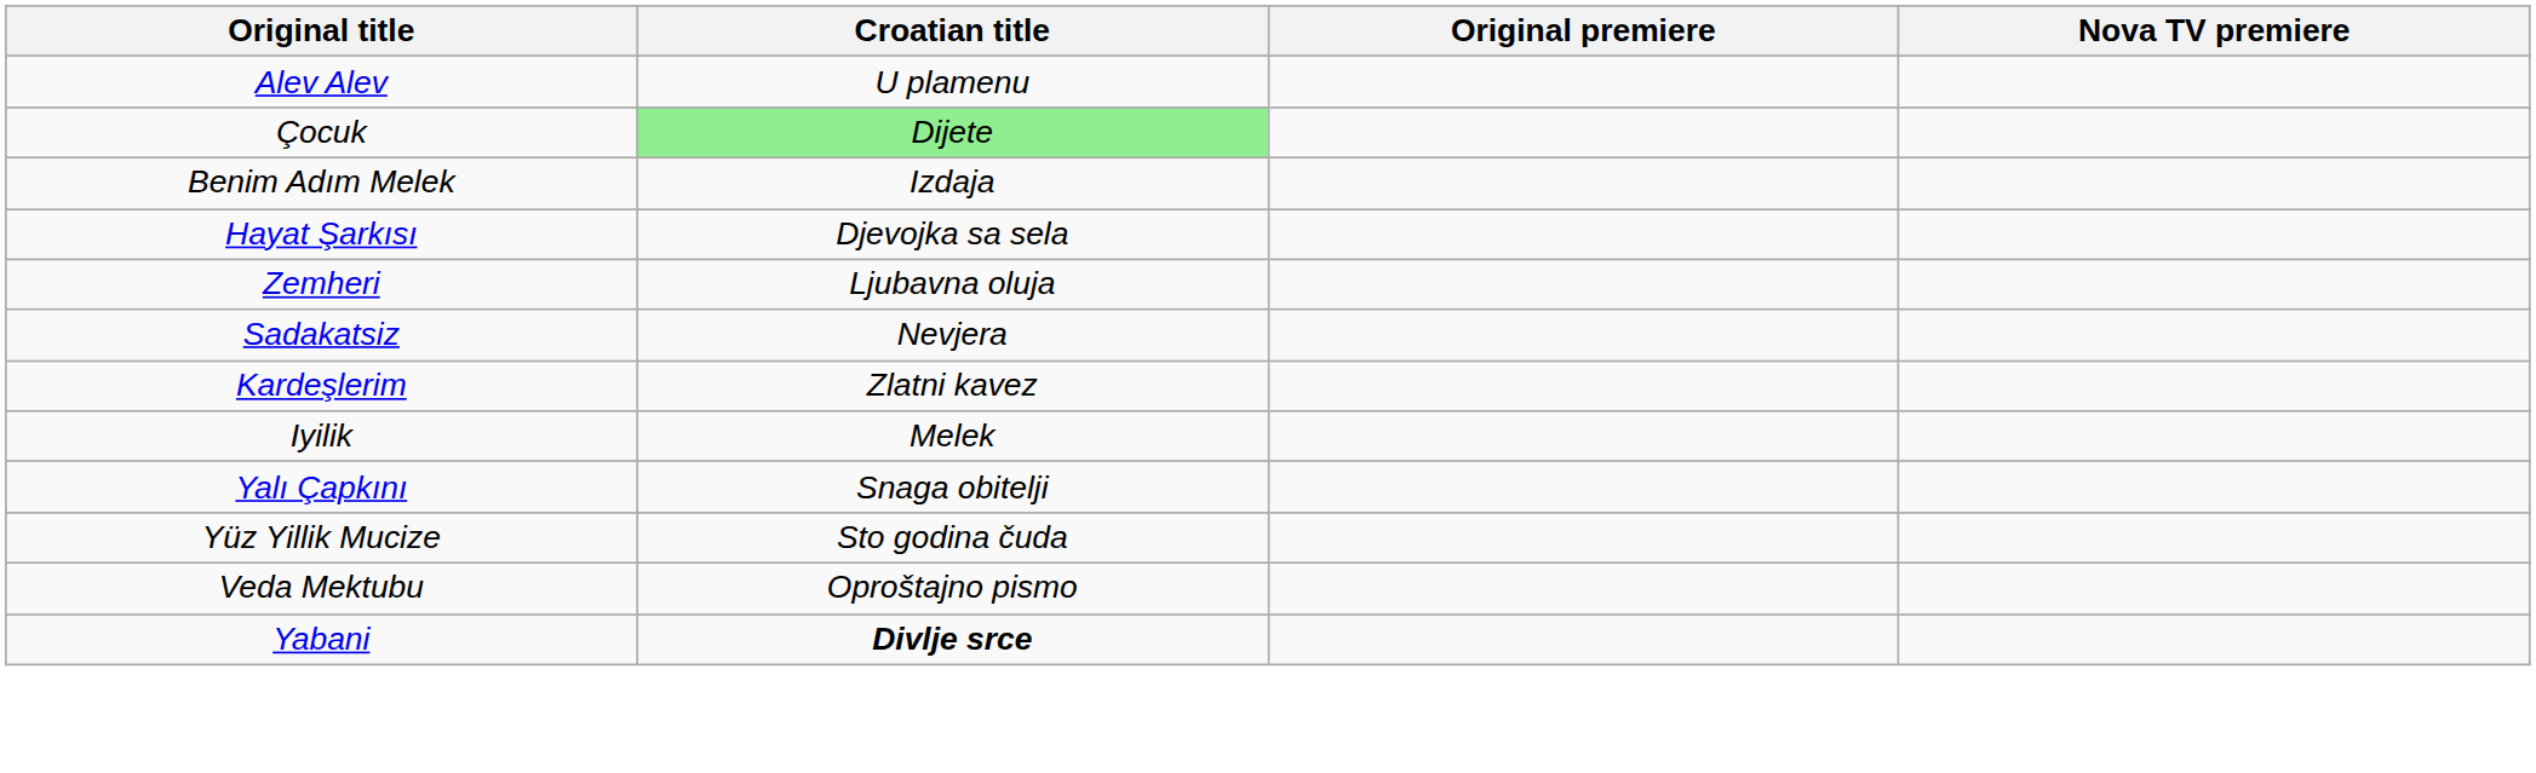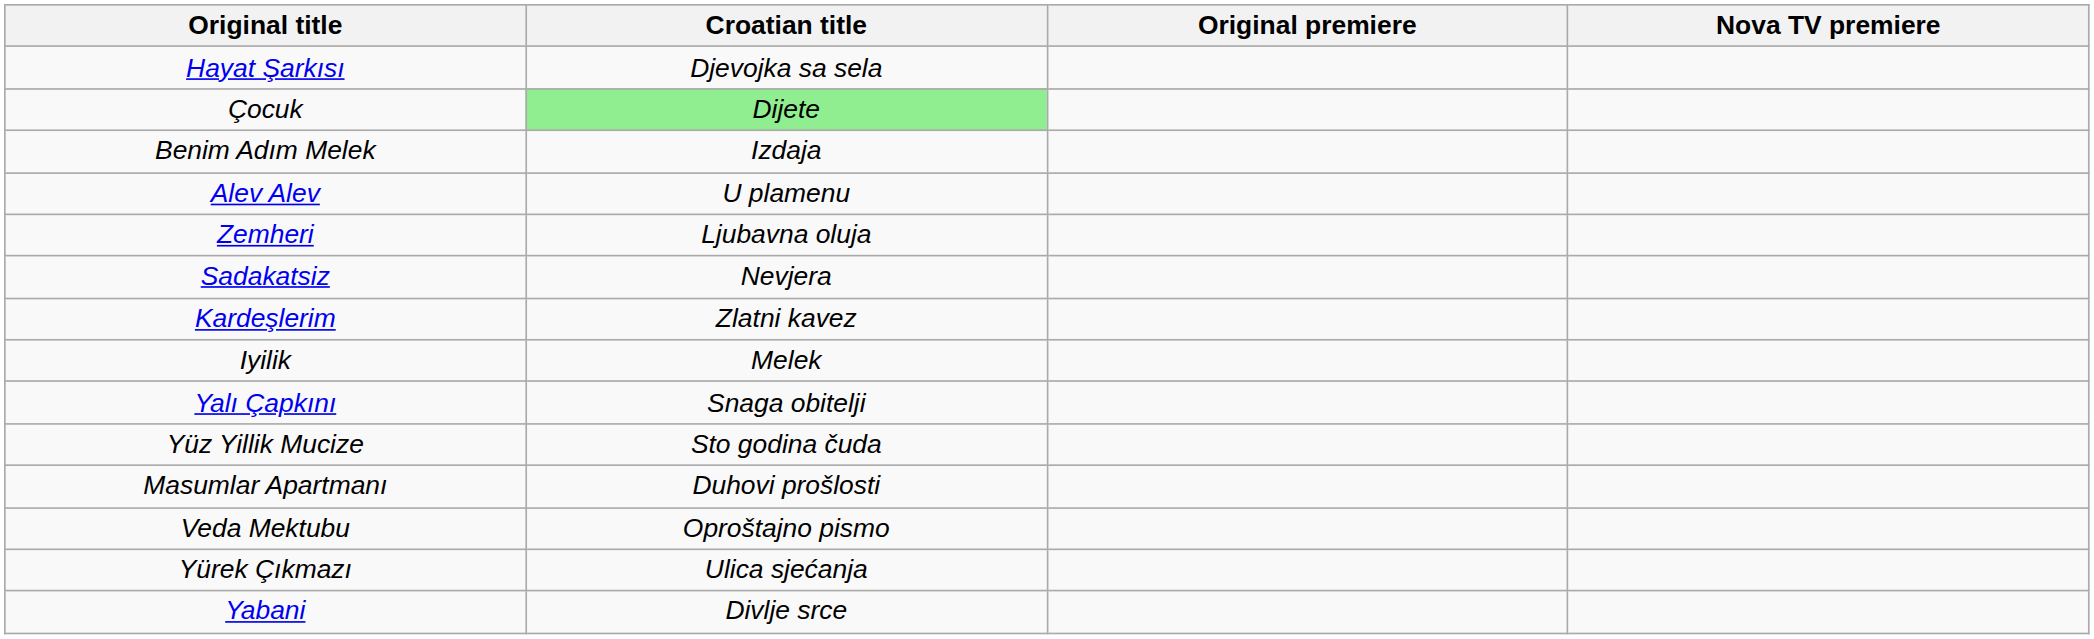rows swapped: Hayat Şarkısı <-> Alev Alev
+ row: Masumlar Apartmanı | Duhovi prošlosti
+ row: Yürek Çıkmazı | Ulica sjećanja
Yabani | Croatian title: bold -> normal
